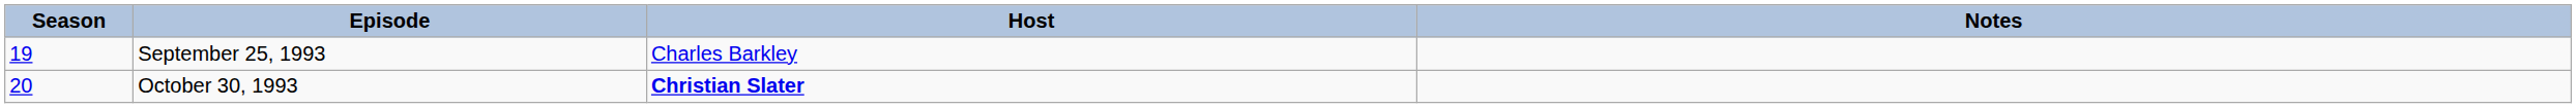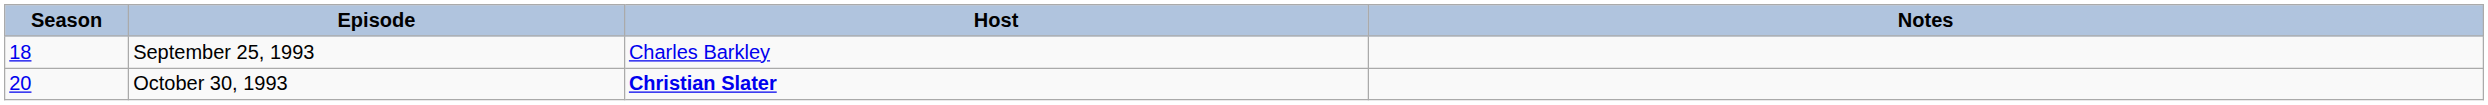September 25, 1993 | Season: 19 -> 18
